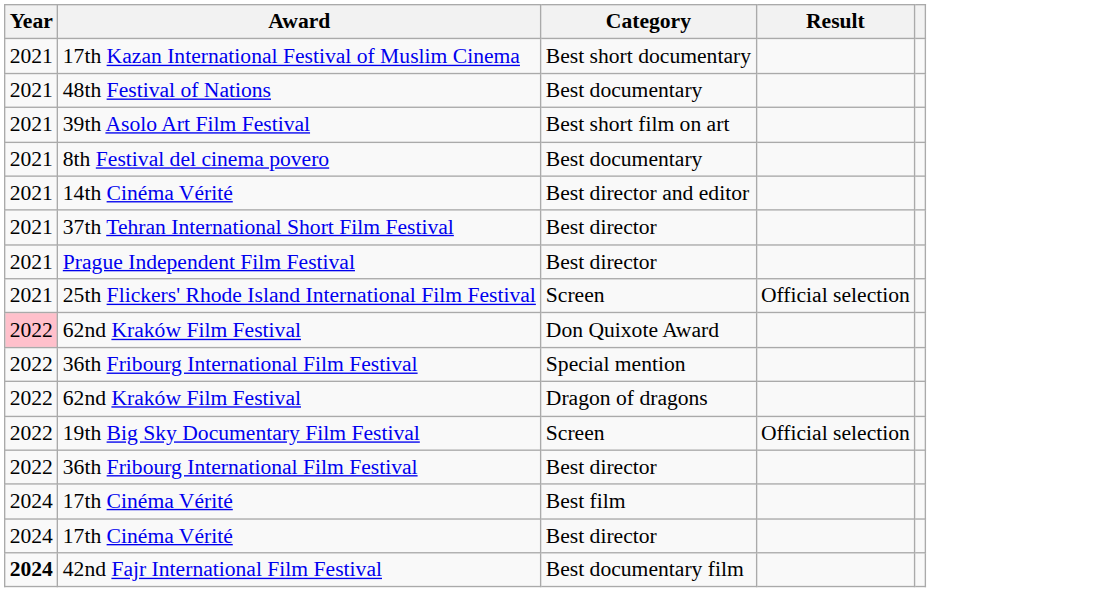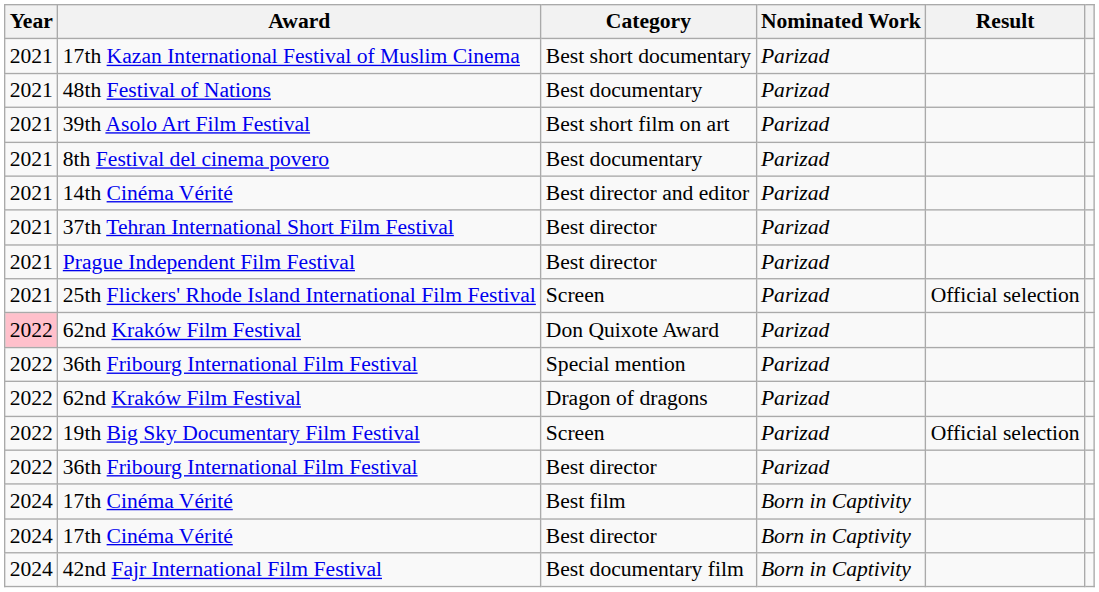+ column: Nominated Work | Parizad | Parizad | Parizad | Parizad | Parizad | Parizad | Parizad | Parizad | Parizad | Parizad | Parizad | Parizad | Parizad | Born in Captivity | Born in Captivity | Born in Captivity
42nd Fajr International Film Festival | Year: bold -> normal
